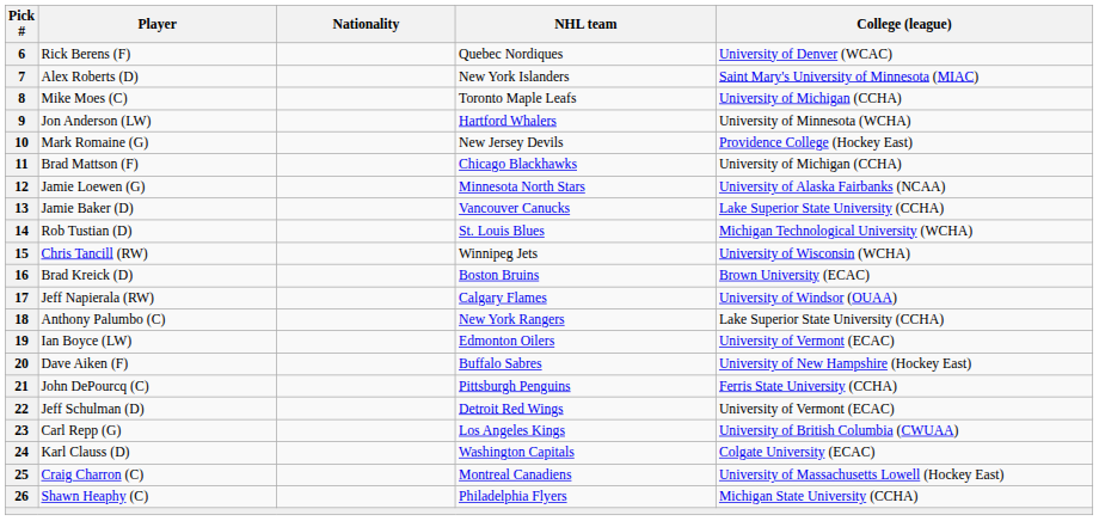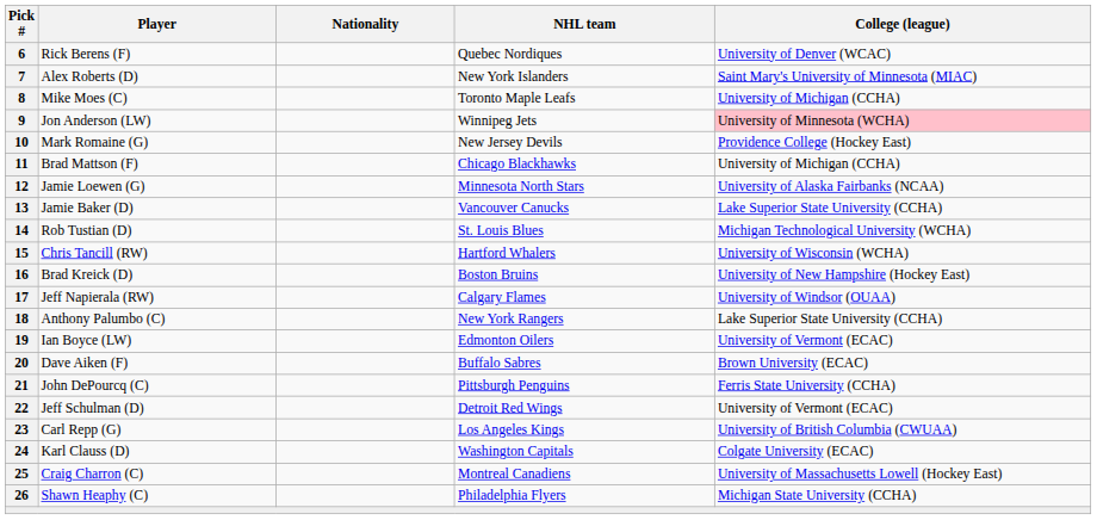9 | NHL team: Hartford Whalers -> Winnipeg Jets
9 | College (league): no background -> pink background
15 | NHL team: Winnipeg Jets -> Hartford Whalers
16 | College (league): Brown University (ECAC) -> University of New Hampshire (Hockey East)
20 | College (league): University of New Hampshire (Hockey East) -> Brown University (ECAC)
